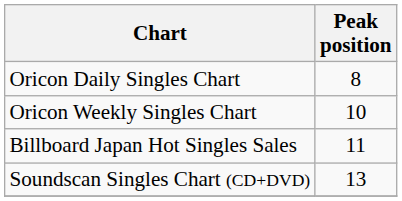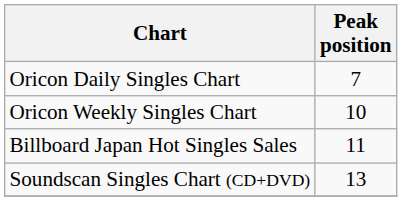Oricon Daily Singles Chart | Peak position: 8 -> 7
